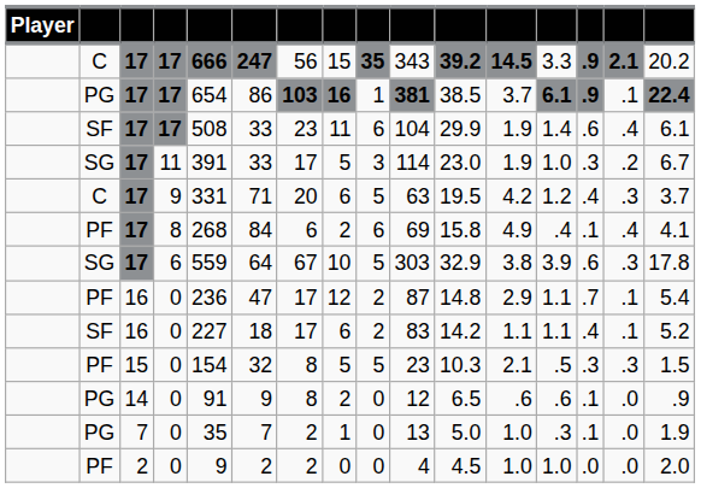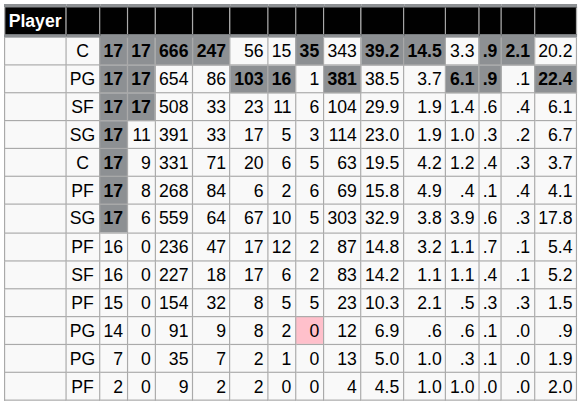PF / 16 | column 12: 2.9 -> 3.2
14 | column 9: no background -> pink background
14 | column 11: 6.5 -> 6.9
